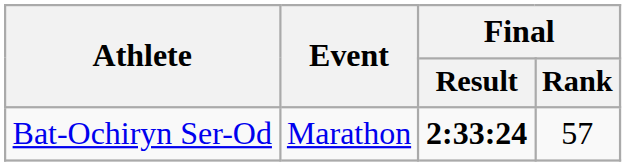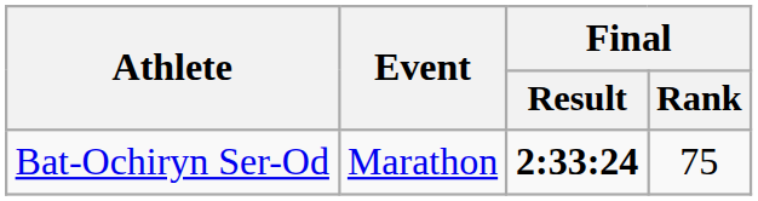Bat-Ochiryn Ser-Od | Final / Rank: 57 -> 75
